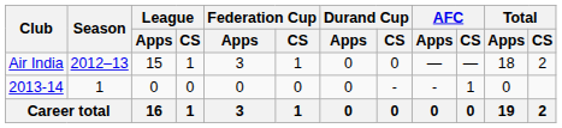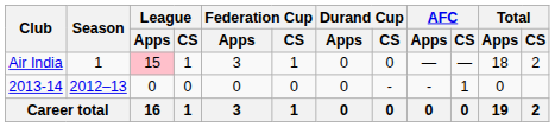Air India | Season: 2012–13 -> 1
Air India | League / Apps: no background -> pink background
2013-14 | Season: 1 -> 2012–13
